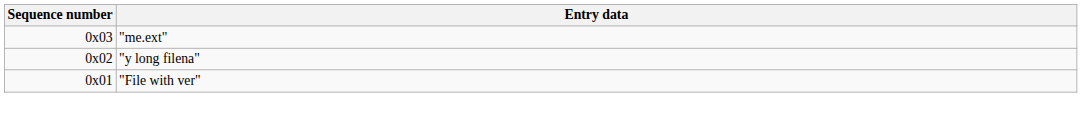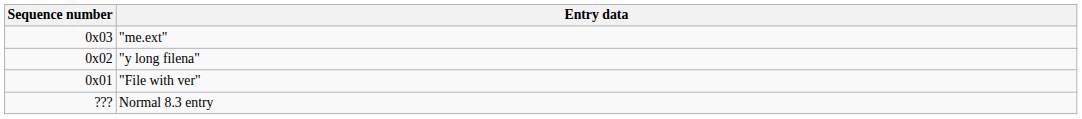+ row: ??? | Normal 8.3 entry
